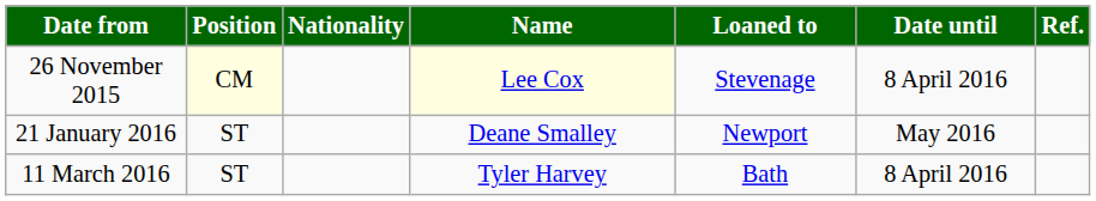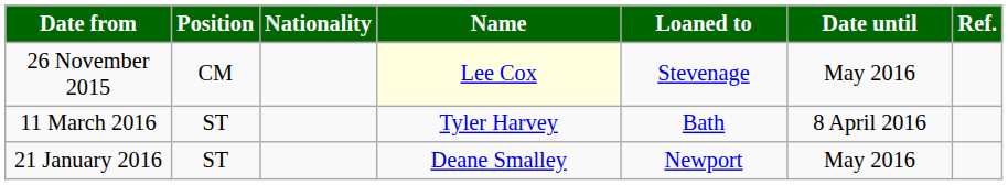26 November 2015 | Position: lightyellow background -> no background
26 November 2015 | Date until: 8 April 2016 -> May 2016
rows swapped: 21 January 2016 <-> 11 March 2016
